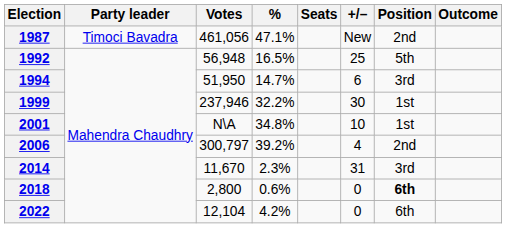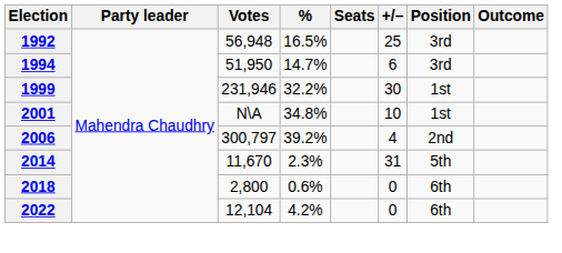- row: 1987 | Timoci Bavadra | 461,056 | 47.1% | New | 2nd
1992 | Position: 5th -> 3rd
1999 | Votes: 237,946 -> 231,946
2014 | Position: 3rd -> 5th
2018 | Position: bold -> normal
